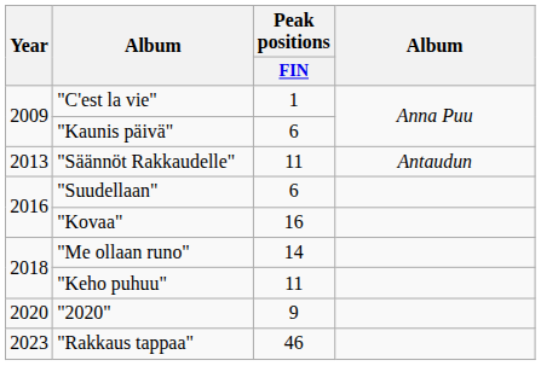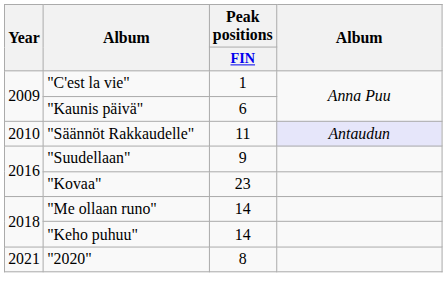"Säännöt Rakkaudelle" | Year: 2013 -> 2010
"Säännöt Rakkaudelle" | column 4: no background -> lavender background
"Suudellaan" | Peak positions / FIN: 6 -> 9
"Kovaa" | Peak positions / FIN: 16 -> 23
"Keho puhuu" | Peak positions / FIN: 11 -> 14
"2020" | Year: 2020 -> 2021
"2020" | Peak positions / FIN: 9 -> 8
- row: 2023 | "Rakkaus tappaa" | 46
